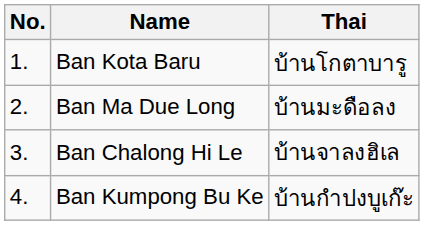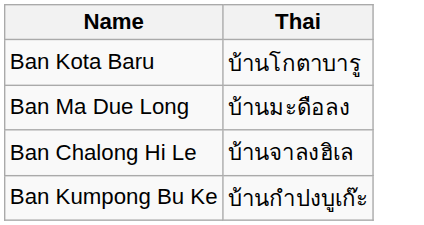- column: No. | 1. | 2. | 3. | 4.
